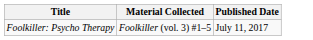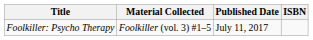+ column: ISBN
